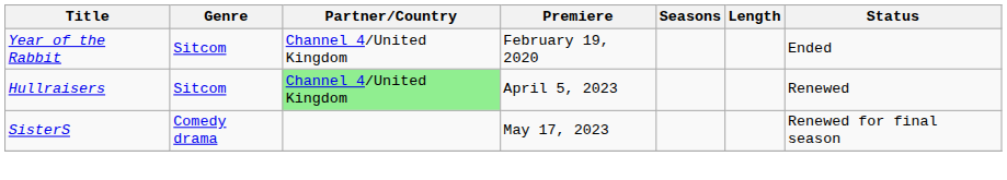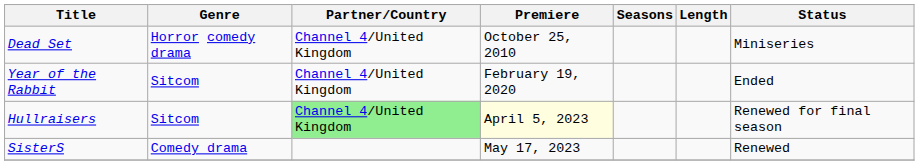+ row: Dead Set | Horror comedy drama | Channel 4/United Kingdom | October 25, 2010 | Miniseries
Hullraisers | Premiere: no background -> lightyellow background
Hullraisers | Status: Renewed -> Renewed for final season
SisterS | Status: Renewed for final season -> Renewed
